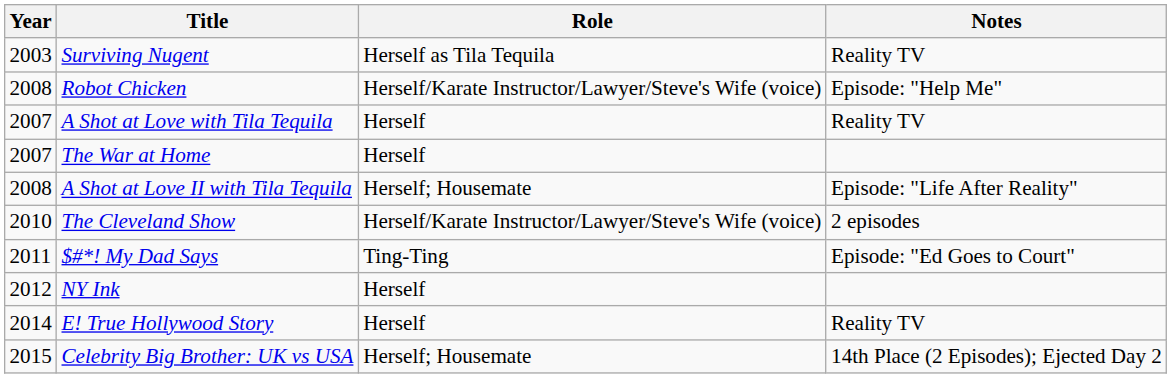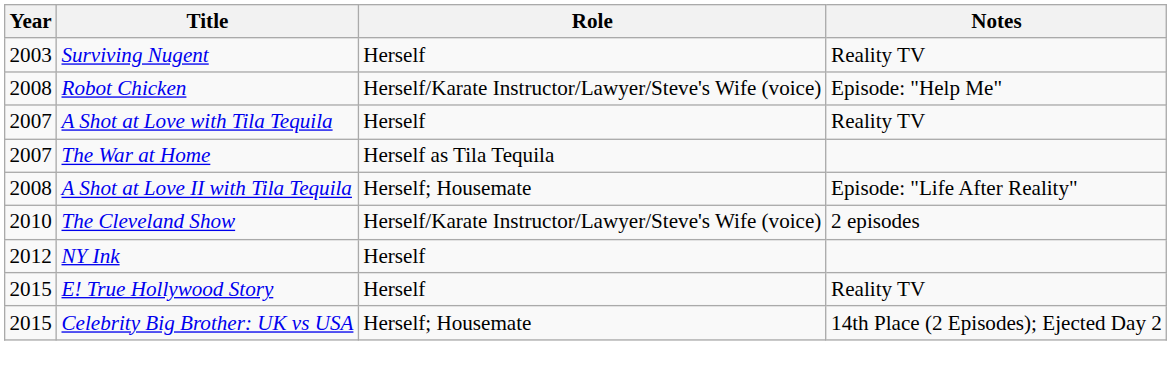Surviving Nugent | Role: Herself as Tila Tequila -> Herself
The War at Home | Role: Herself -> Herself as Tila Tequila
- row: 2011 | $#*! My Dad Says | Ting-Ting | Episode: "Ed Goes to Court"
E! True Hollywood Story | Year: 2014 -> 2015
